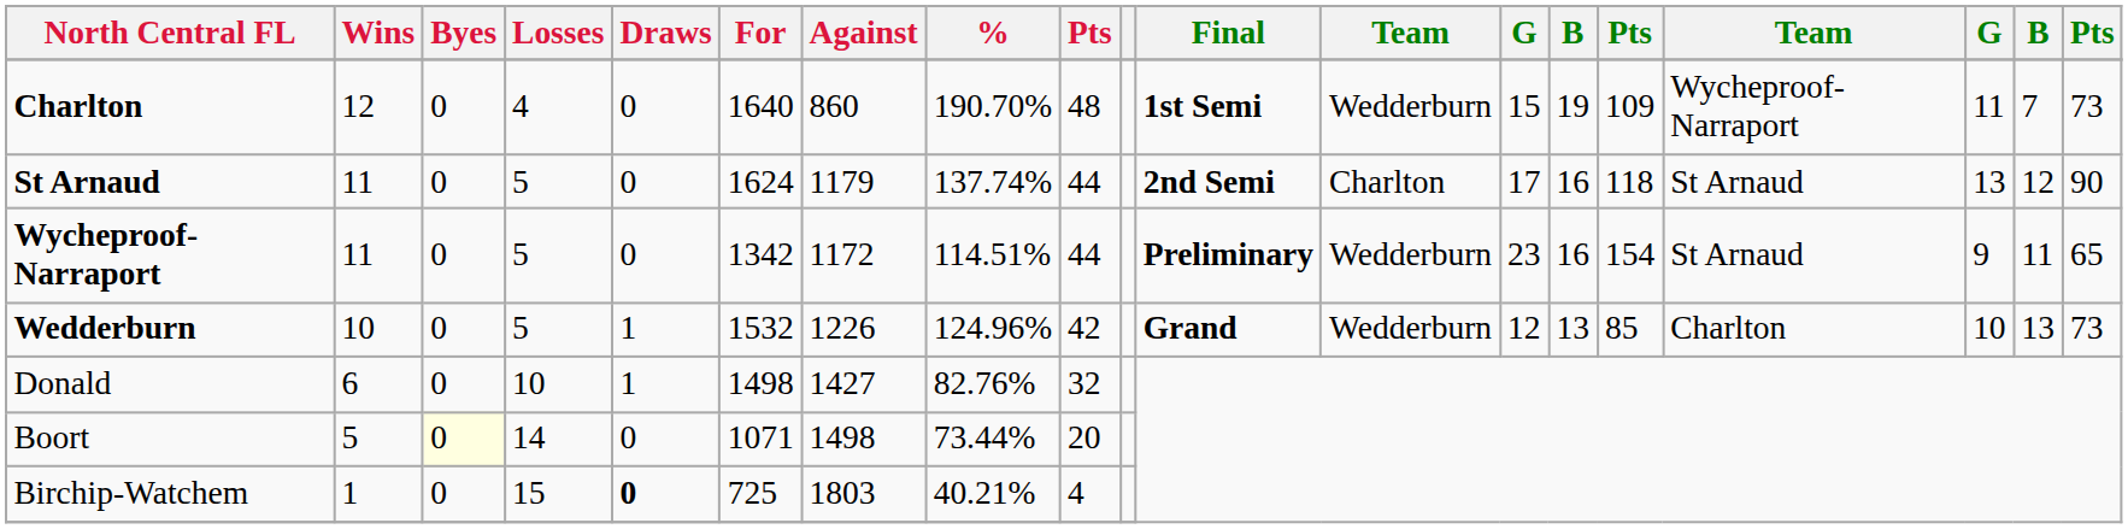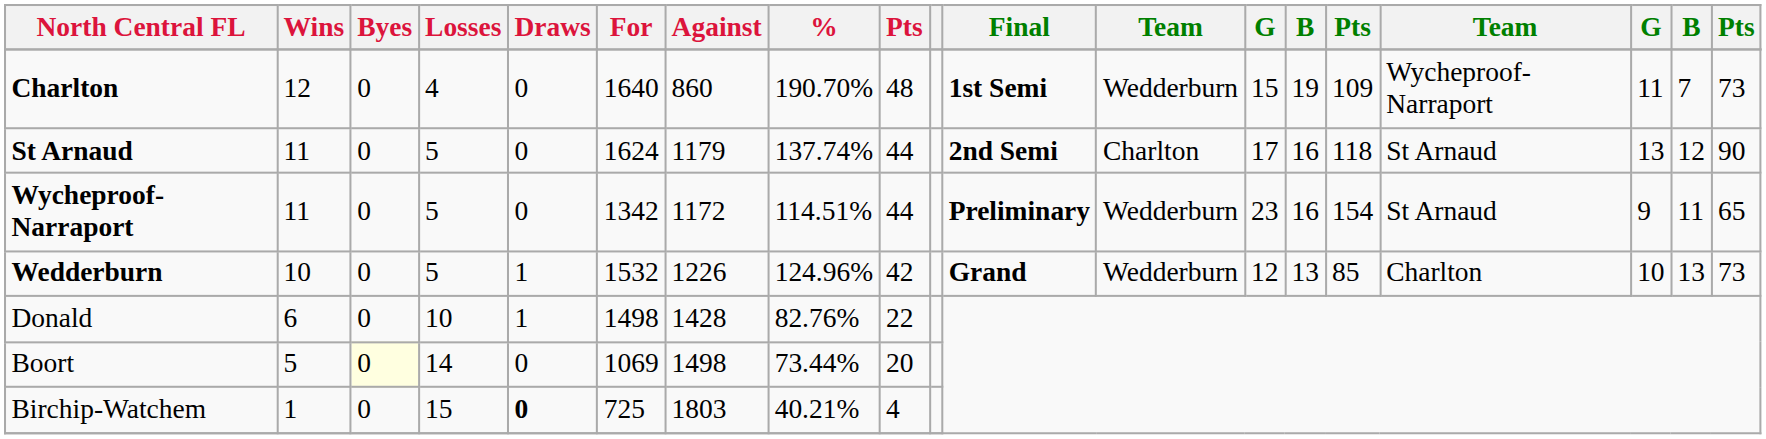Donald | Against: 1427 -> 1428
Donald | column 9: 32 -> 22
Boort | For: 1071 -> 1069
